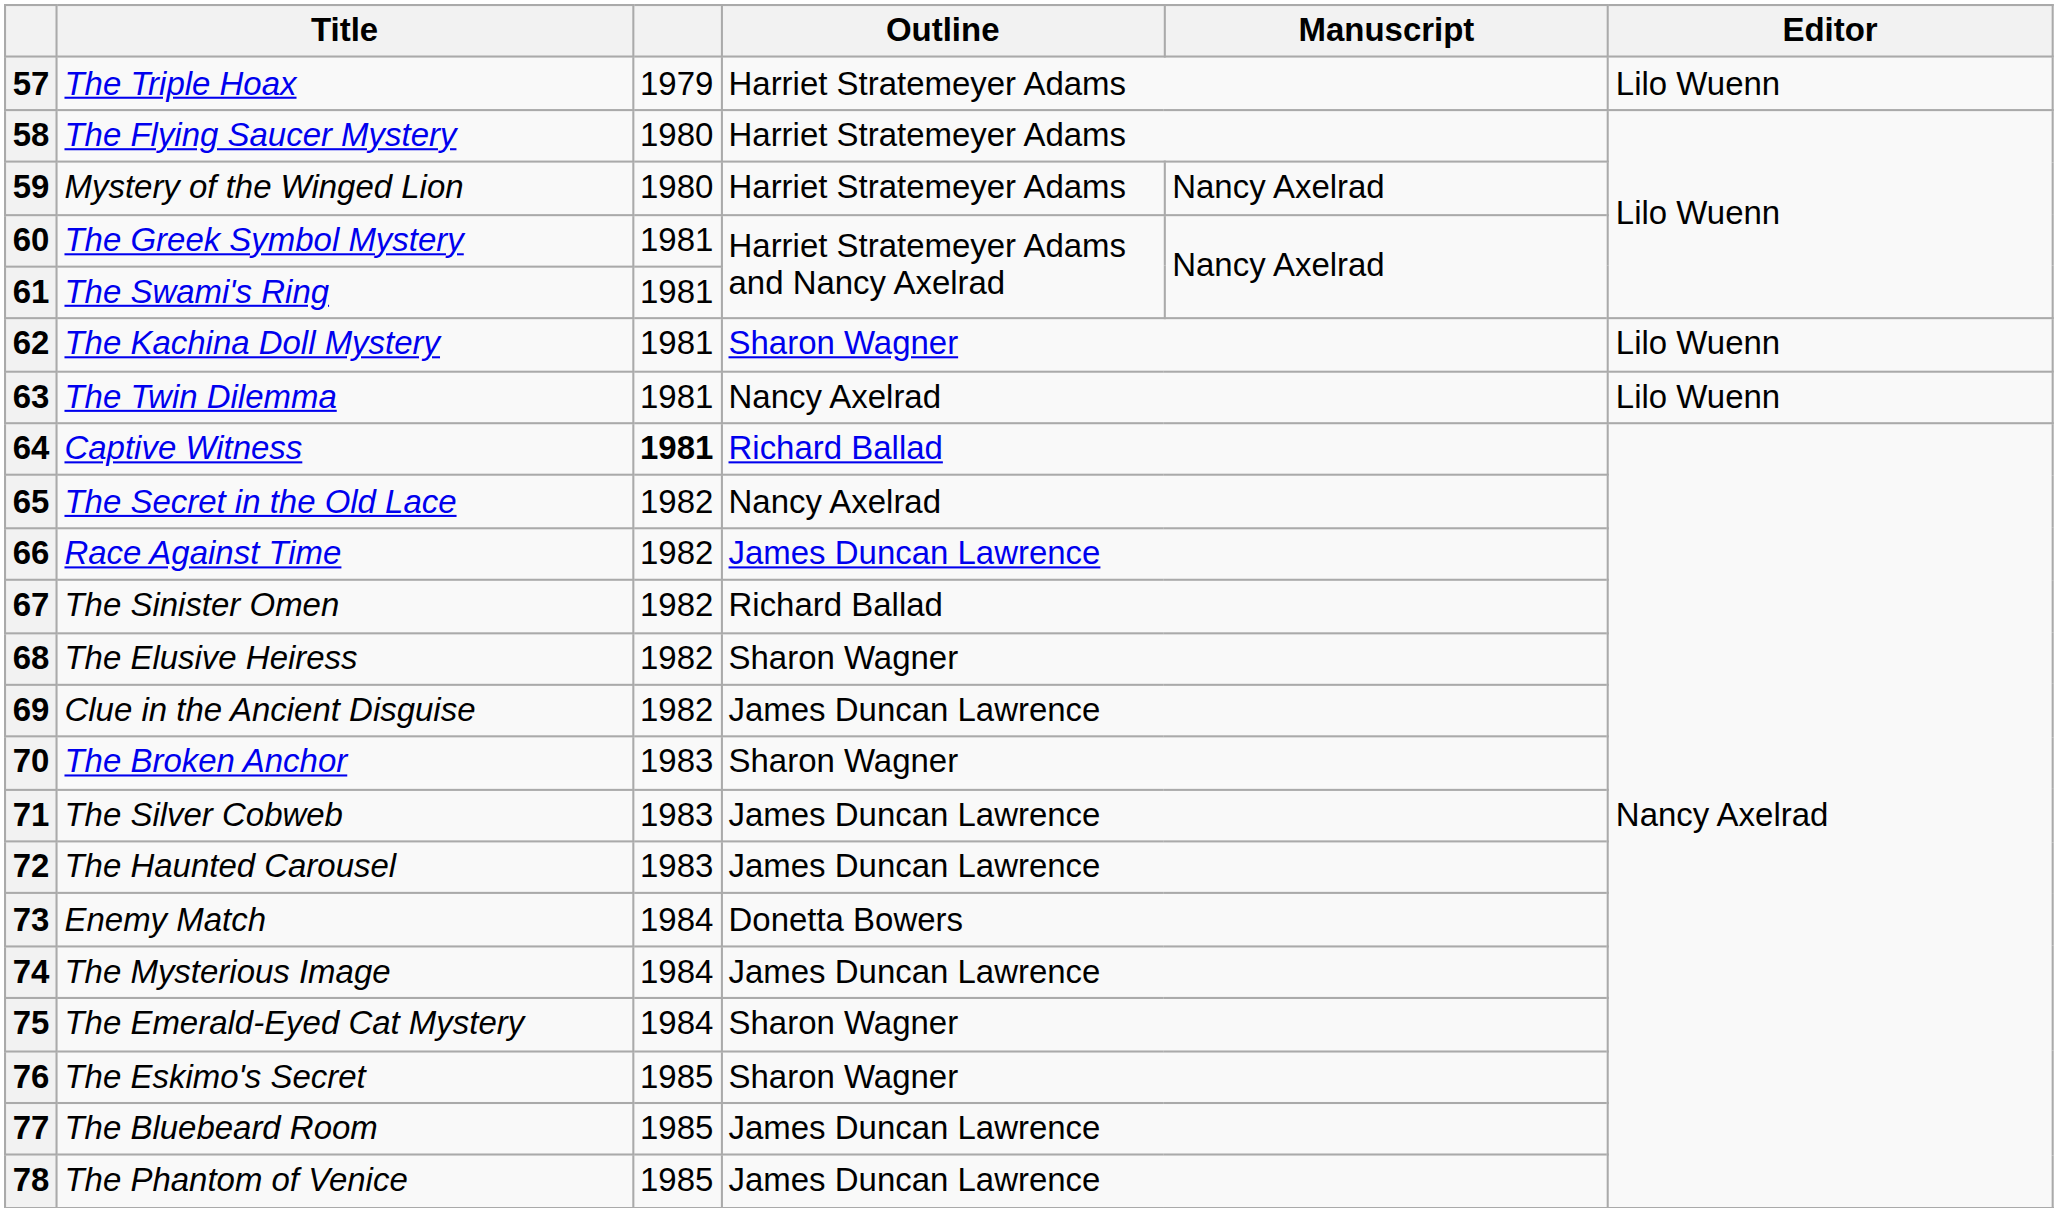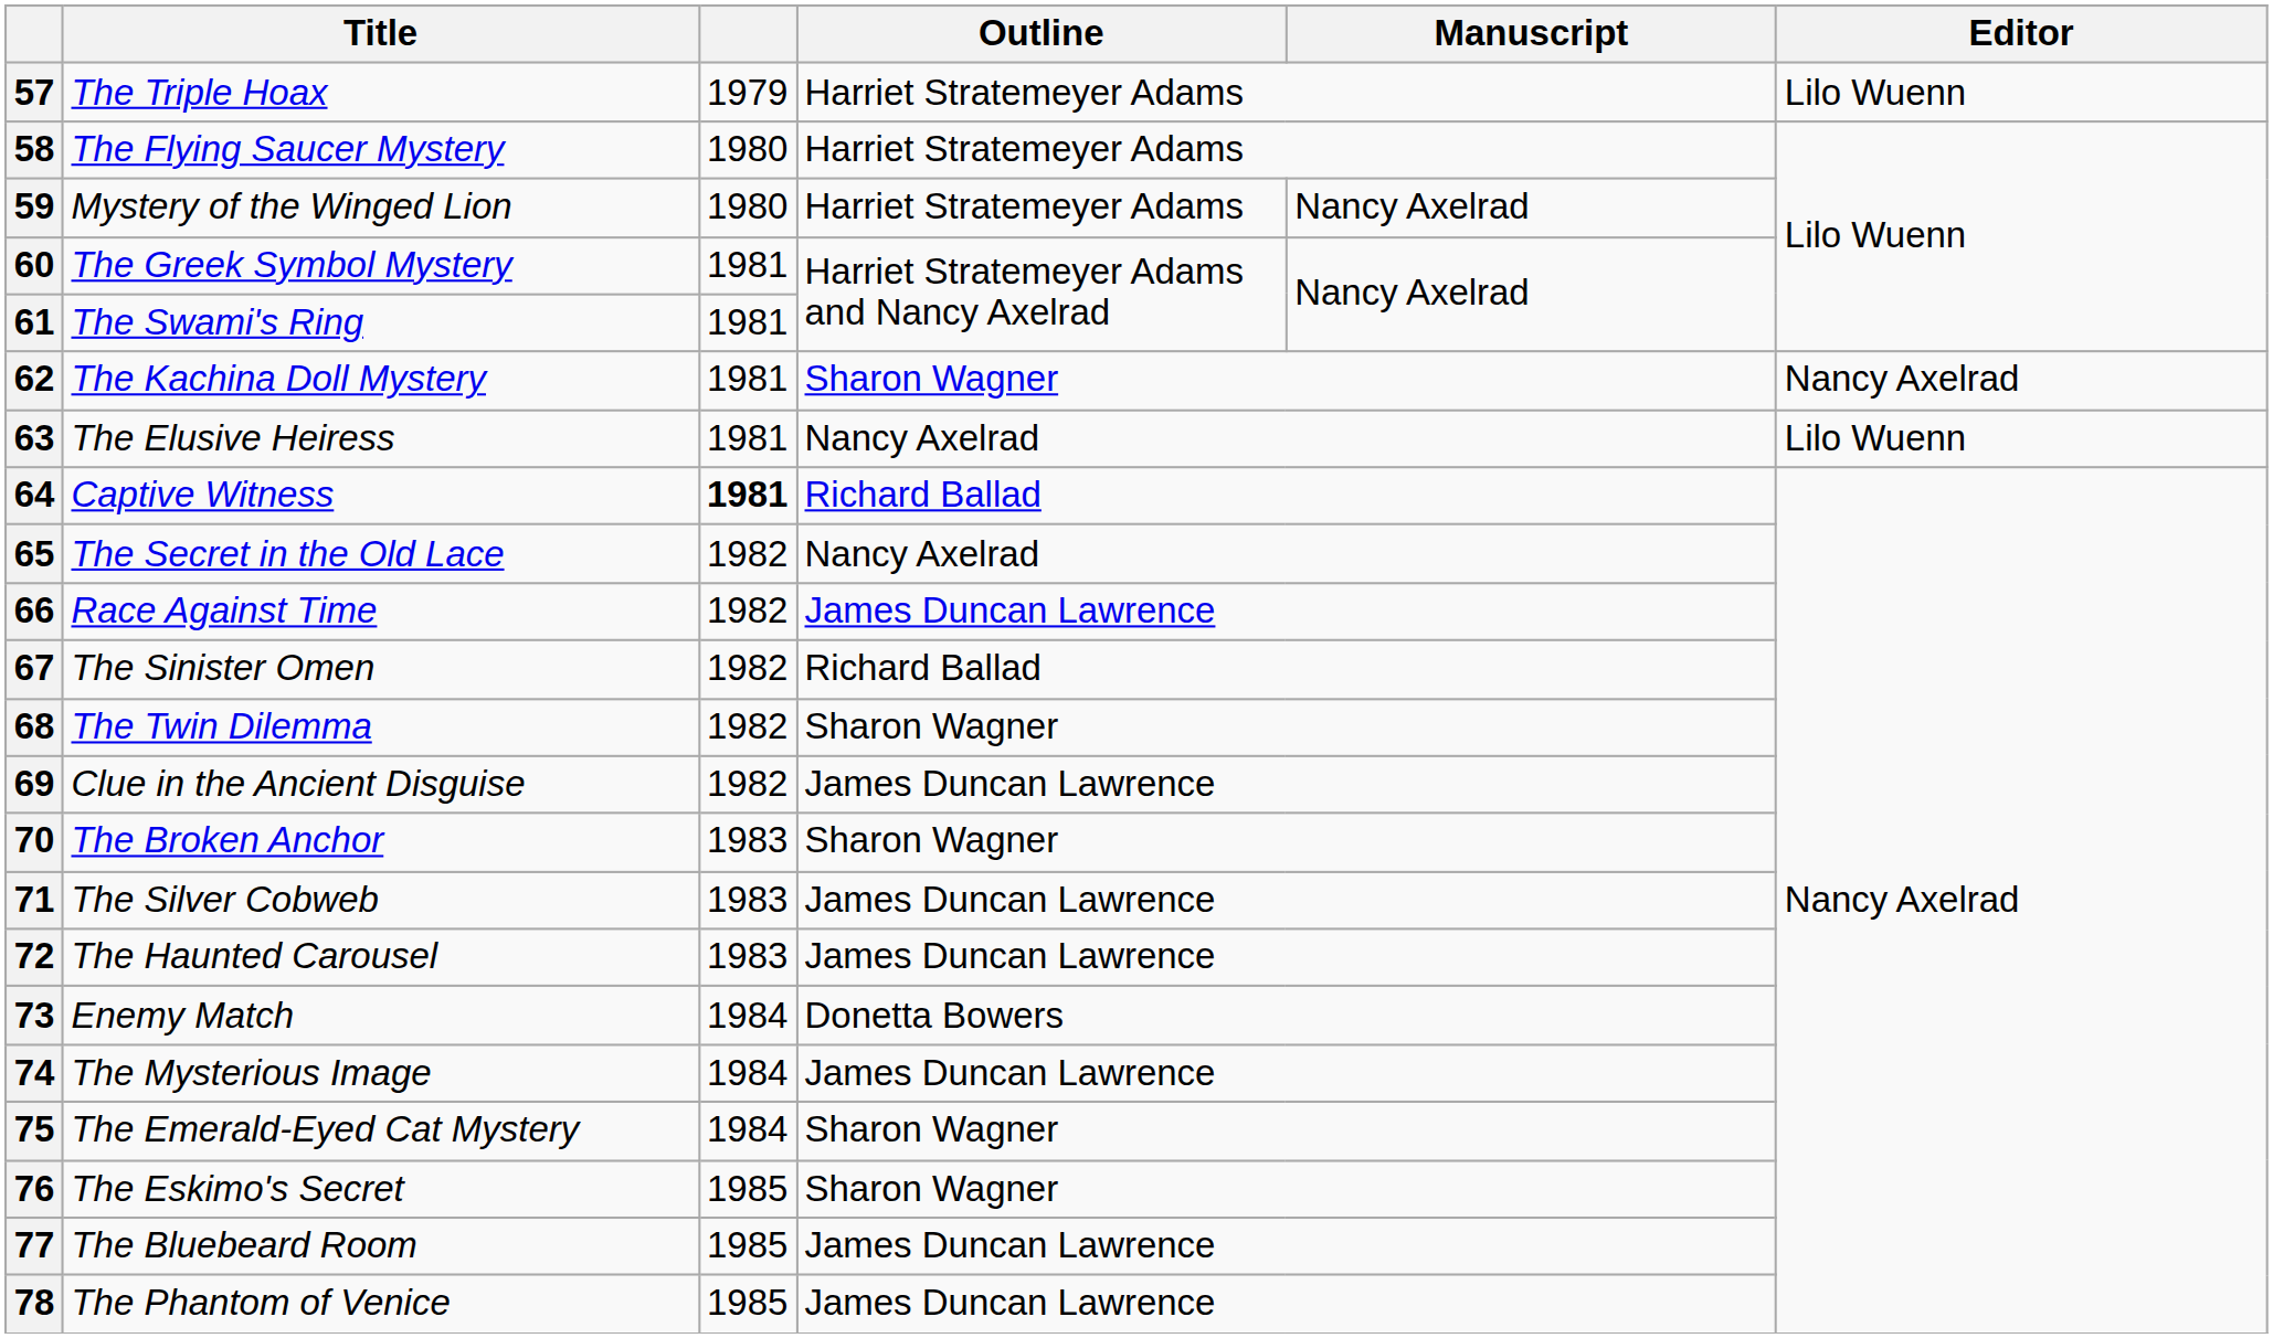62 | Editor: Lilo Wuenn -> Nancy Axelrad
63 | Title: The Twin Dilemma -> The Elusive Heiress
68 | Title: The Elusive Heiress -> The Twin Dilemma
